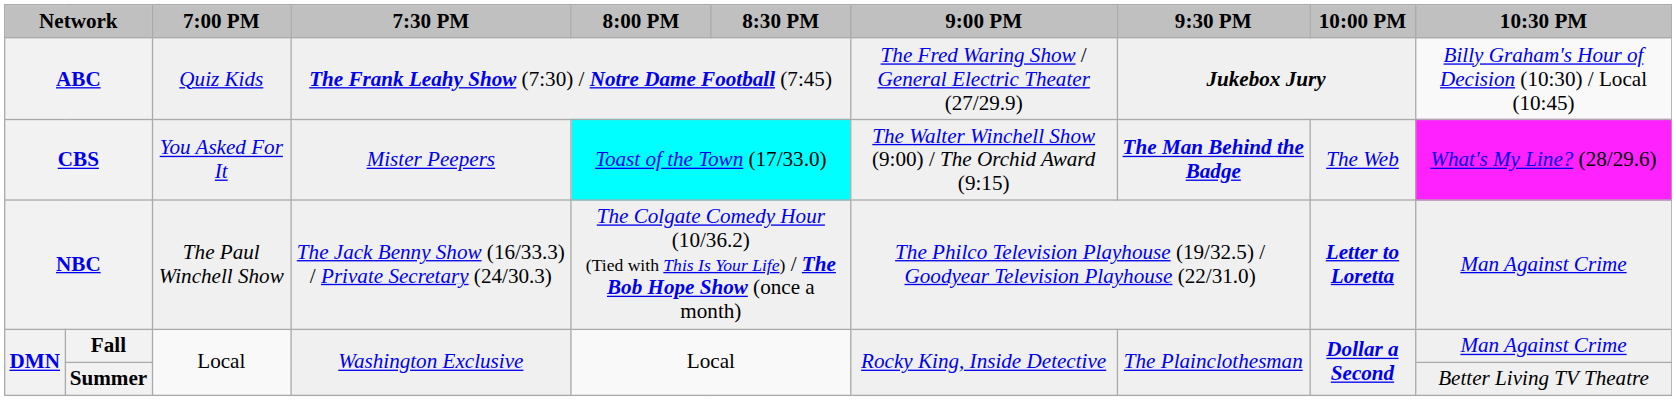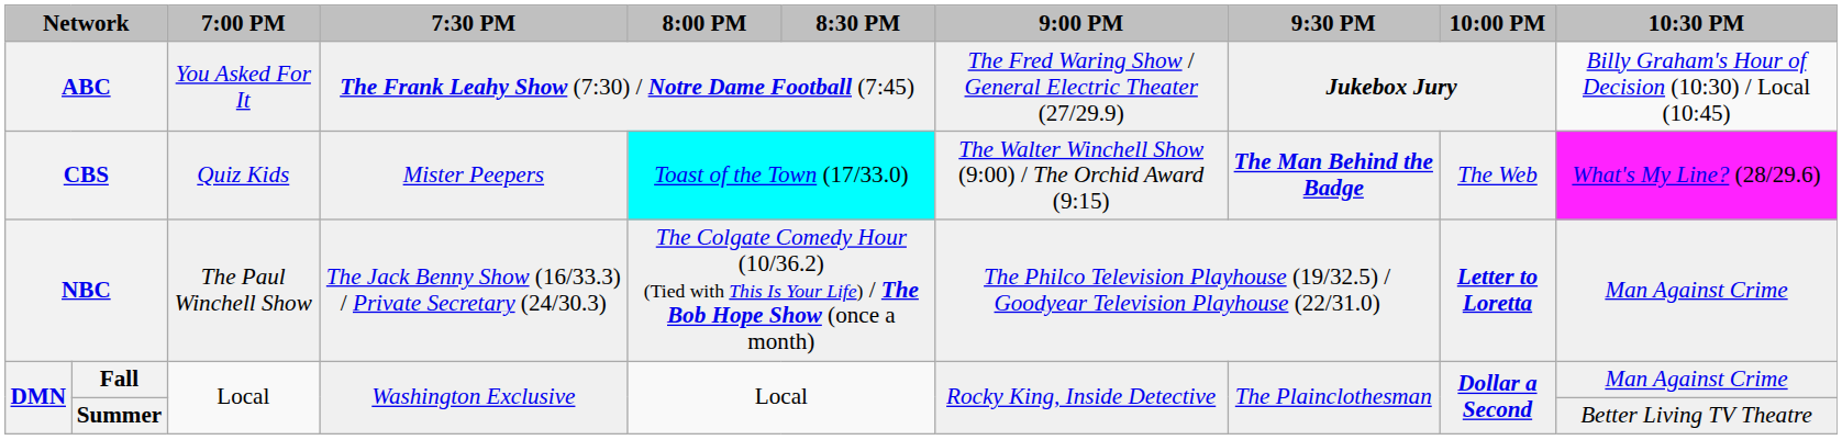ABC | 7:00 PM: Quiz Kids -> You Asked For It
CBS | 7:00 PM: You Asked For It -> Quiz Kids
